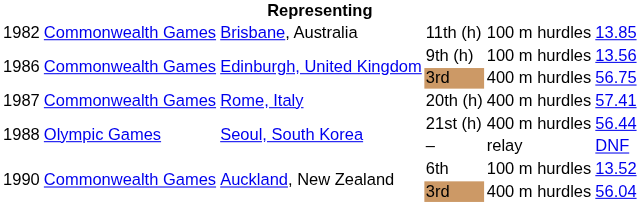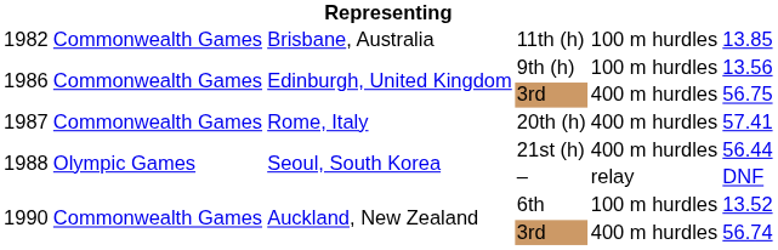1990 / 3rd | column 6: 56.04 -> 56.74
